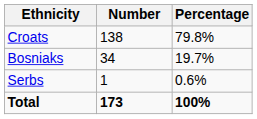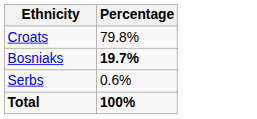- column: Number | 138 | 34 | 1 | 173
Bosniaks | Percentage: normal -> bold
